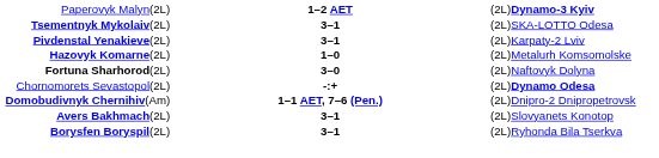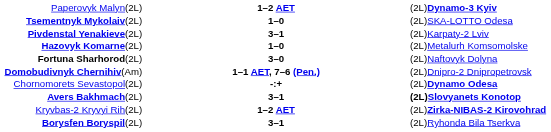Tsementnyk Mykolaiv(2L) | column 2: 3–1 -> 1–0
rows swapped: Chornomorets Sevastopol(2L) <-> Domobudivnyk Chernihiv(Am)
Avers Bakhmach(2L) | column 3: normal -> bold
+ row: Kryvbas-2 Kryvyi Rih(2L) | 1–2 AET | (2L)Zirka-NIBAS-2 Kirovohrad
